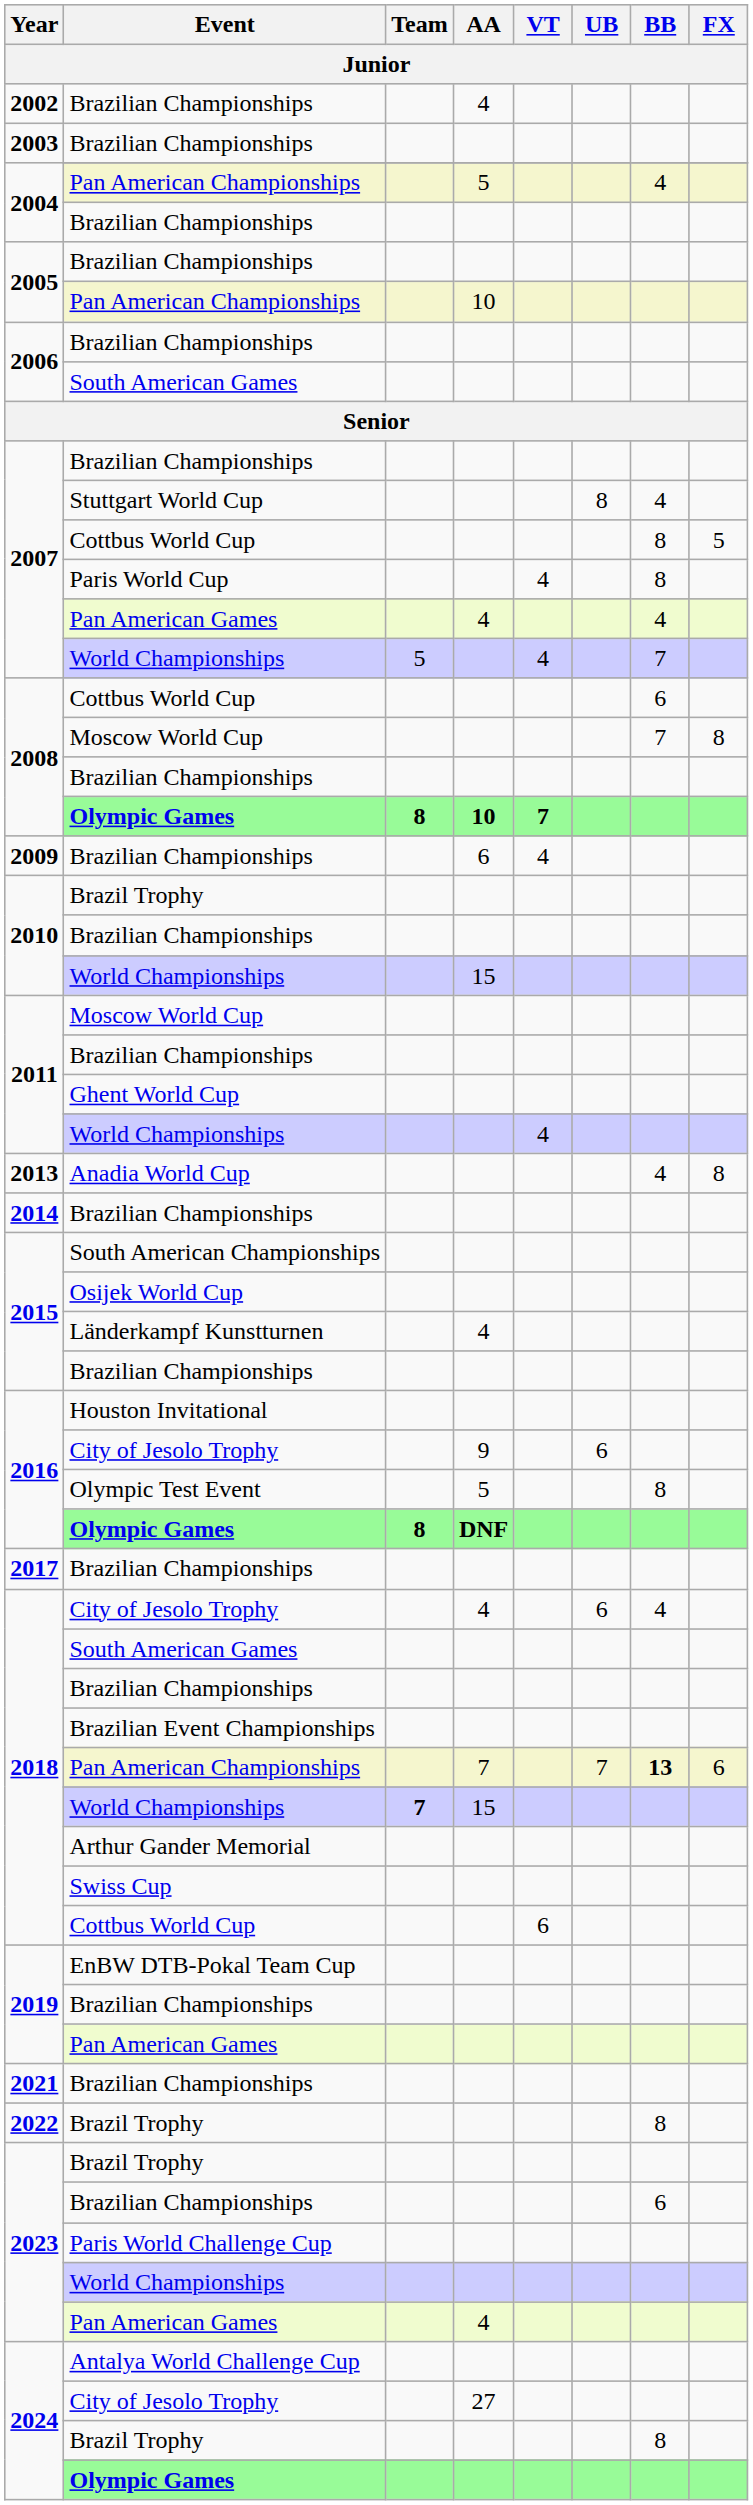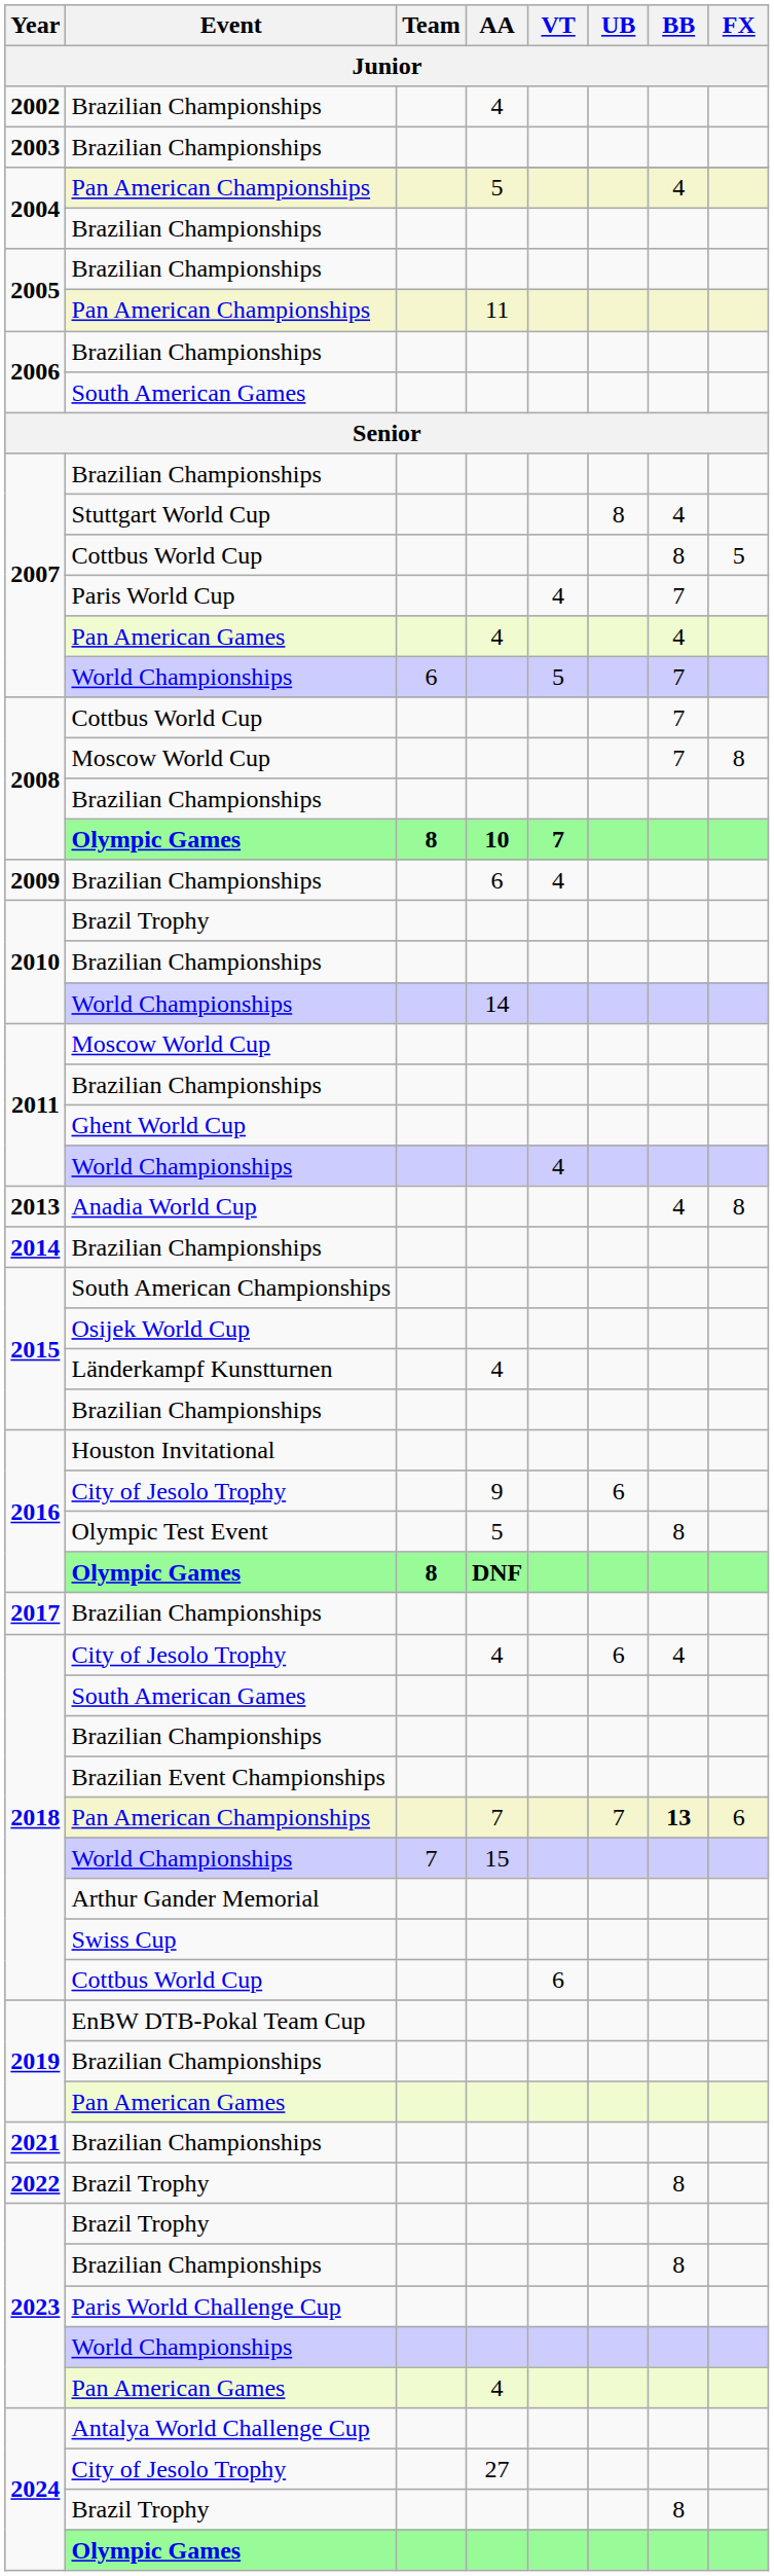2005 / Pan American Championships | AA: 10 -> 11
Paris World Cup | BB: 8 -> 7
2007 / World Championships | Team: 5 -> 6
2007 / World Championships | VT: 4 -> 5
2008 / Cottbus World Cup | BB: 6 -> 7
2010 / World Championships | AA: 15 -> 14
2018 / World Championships | Team: bold -> normal
2023 / Brazilian Championships | BB: 6 -> 8
